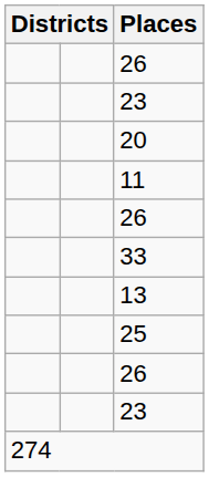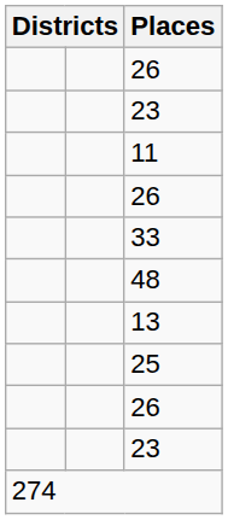- row: 20
+ row: 48
